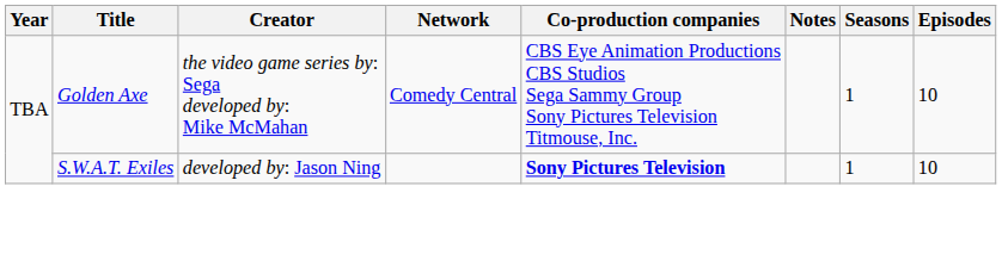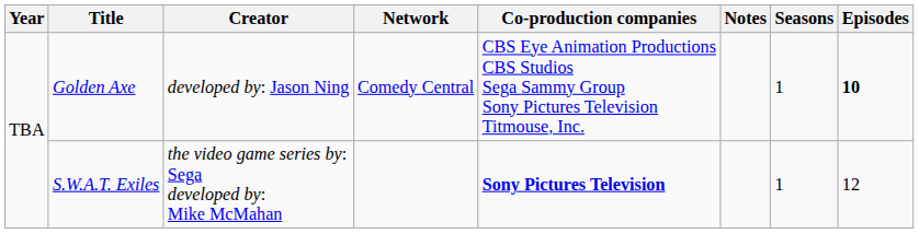Golden Axe | Creator: the video game series by: Sega developed by: Mike McMahan -> developed by: Jason Ning
Golden Axe | Episodes: normal -> bold
S.W.A.T. Exiles | Creator: developed by: Jason Ning -> the video game series by: Sega developed by: Mike McMahan
S.W.A.T. Exiles | Episodes: 10 -> 12
